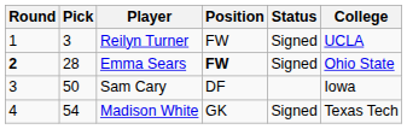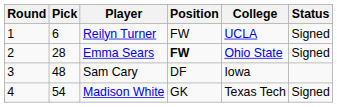columns swapped: College <-> Status
Reilyn Turner | Pick: 3 -> 6
Emma Sears | Round: bold -> normal
Sam Cary | Pick: 50 -> 48
